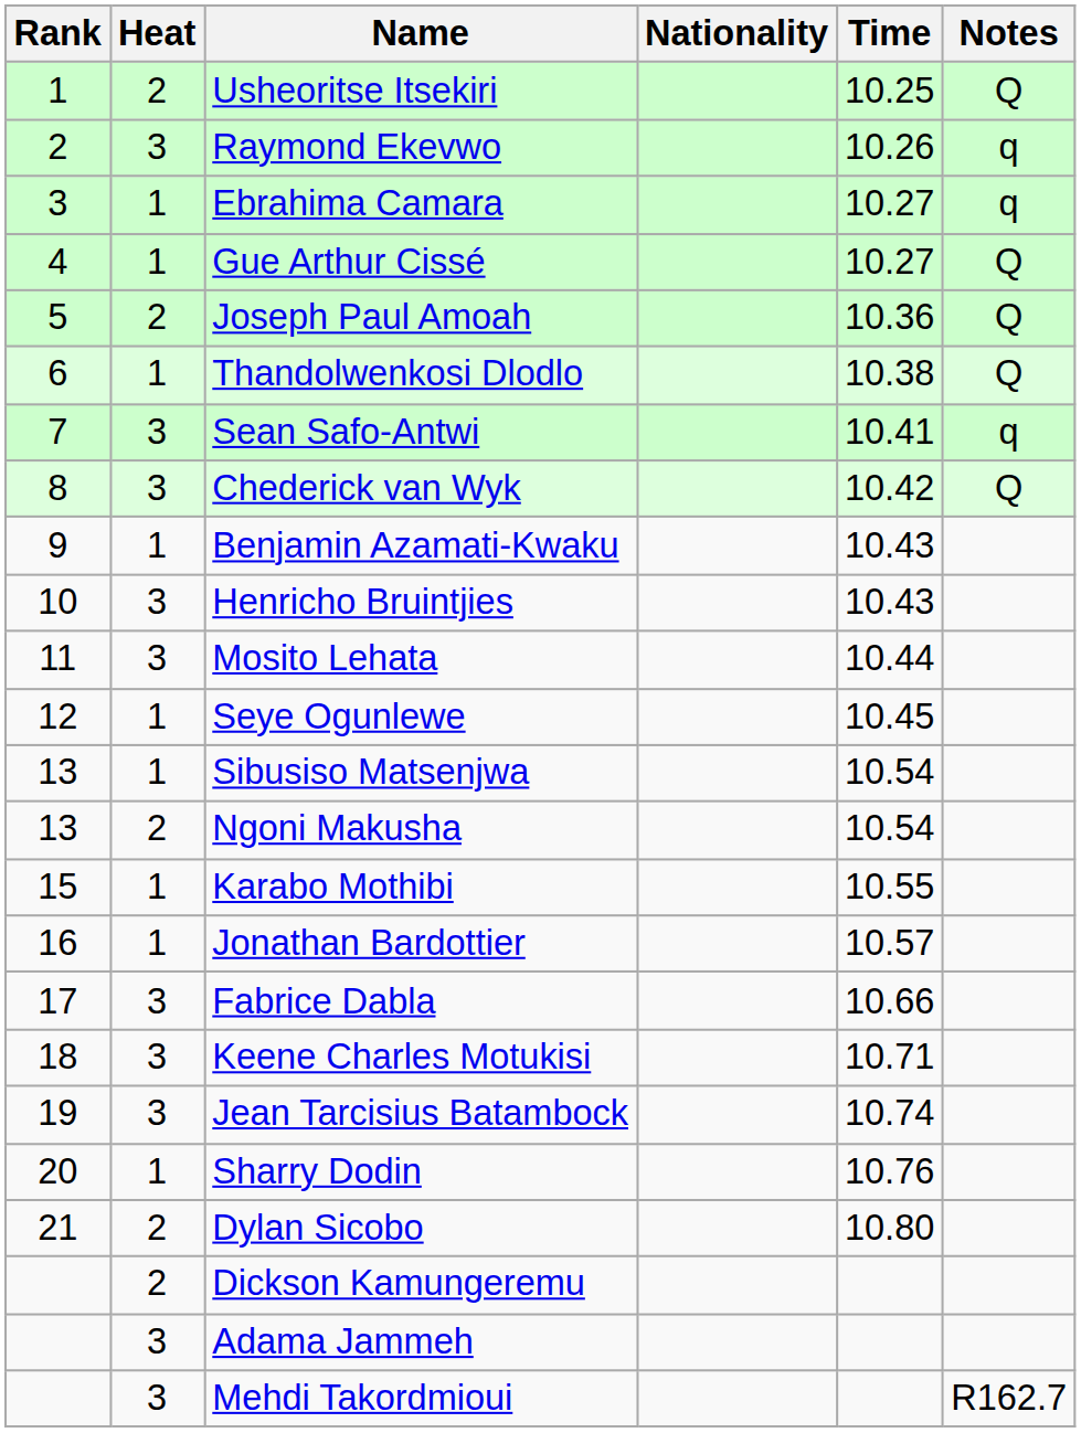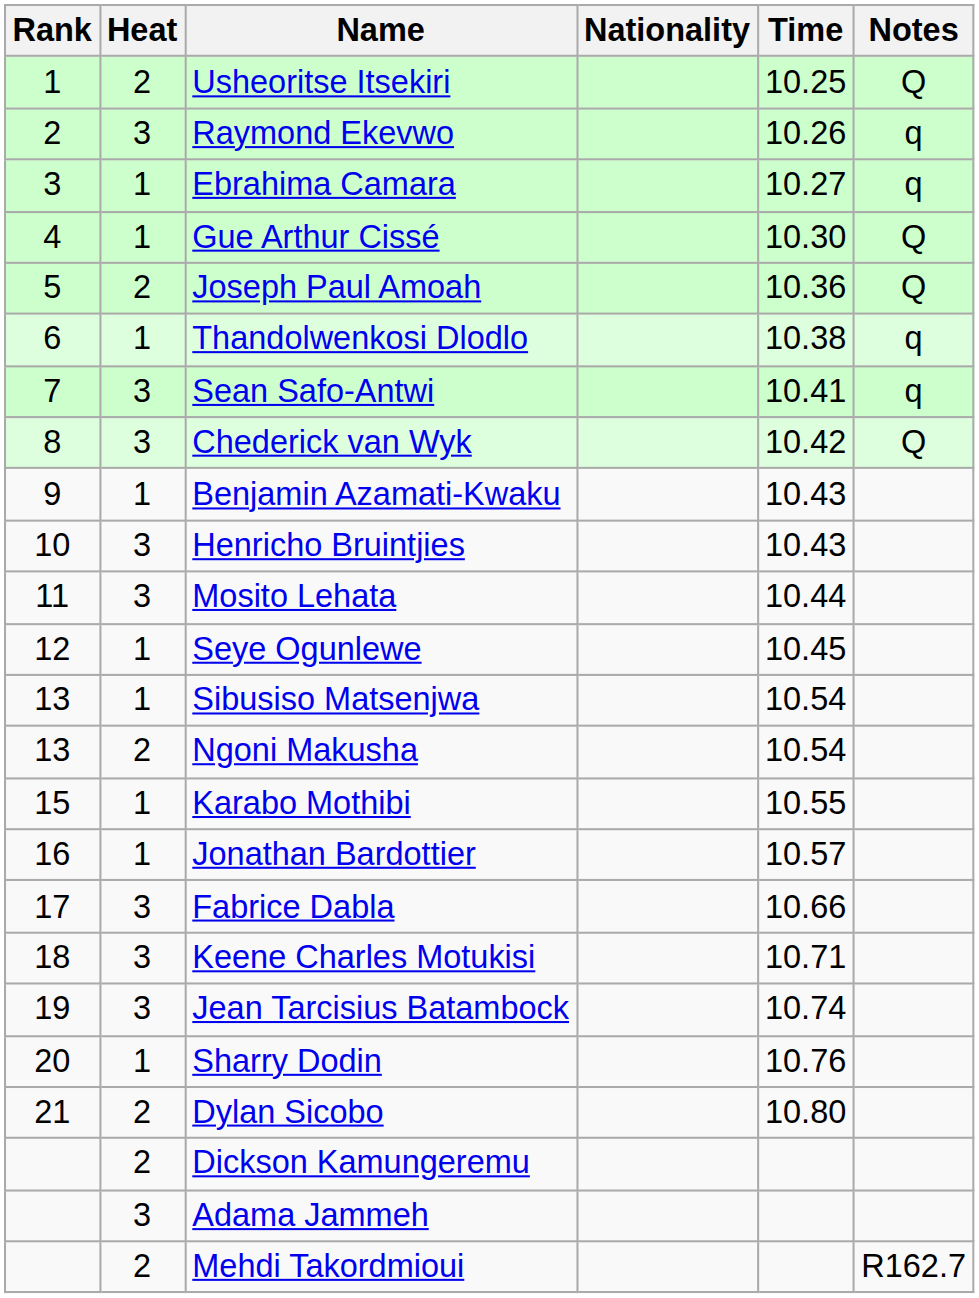Gue Arthur Cissé | Time: 10.27 -> 10.30
Thandolwenkosi Dlodlo | Notes: Q -> q
Mehdi Takordmioui | Heat: 3 -> 2
